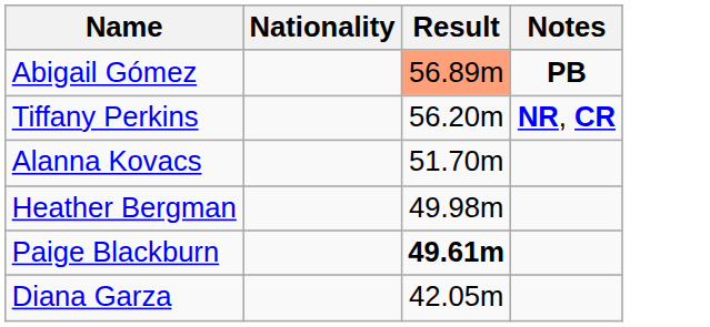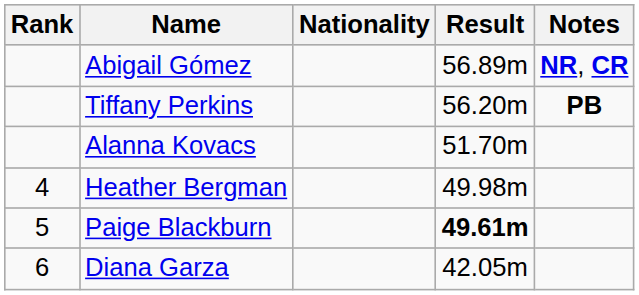+ column: Rank | 4 | 5 | 6
Abigail Gómez | Result: lightsalmon background -> no background
Abigail Gómez | Notes: PB -> NR, CR
Tiffany Perkins | Notes: NR, CR -> PB
